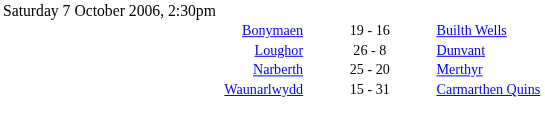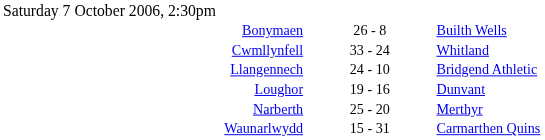Bonymaen | column 2: 19 - 16 -> 26 - 8
+ row: Cwmllynfell | 33 - 24 | Whitland
+ row: Llangennech | 24 - 10 | Bridgend Athletic
Loughor | column 2: 26 - 8 -> 19 - 16
